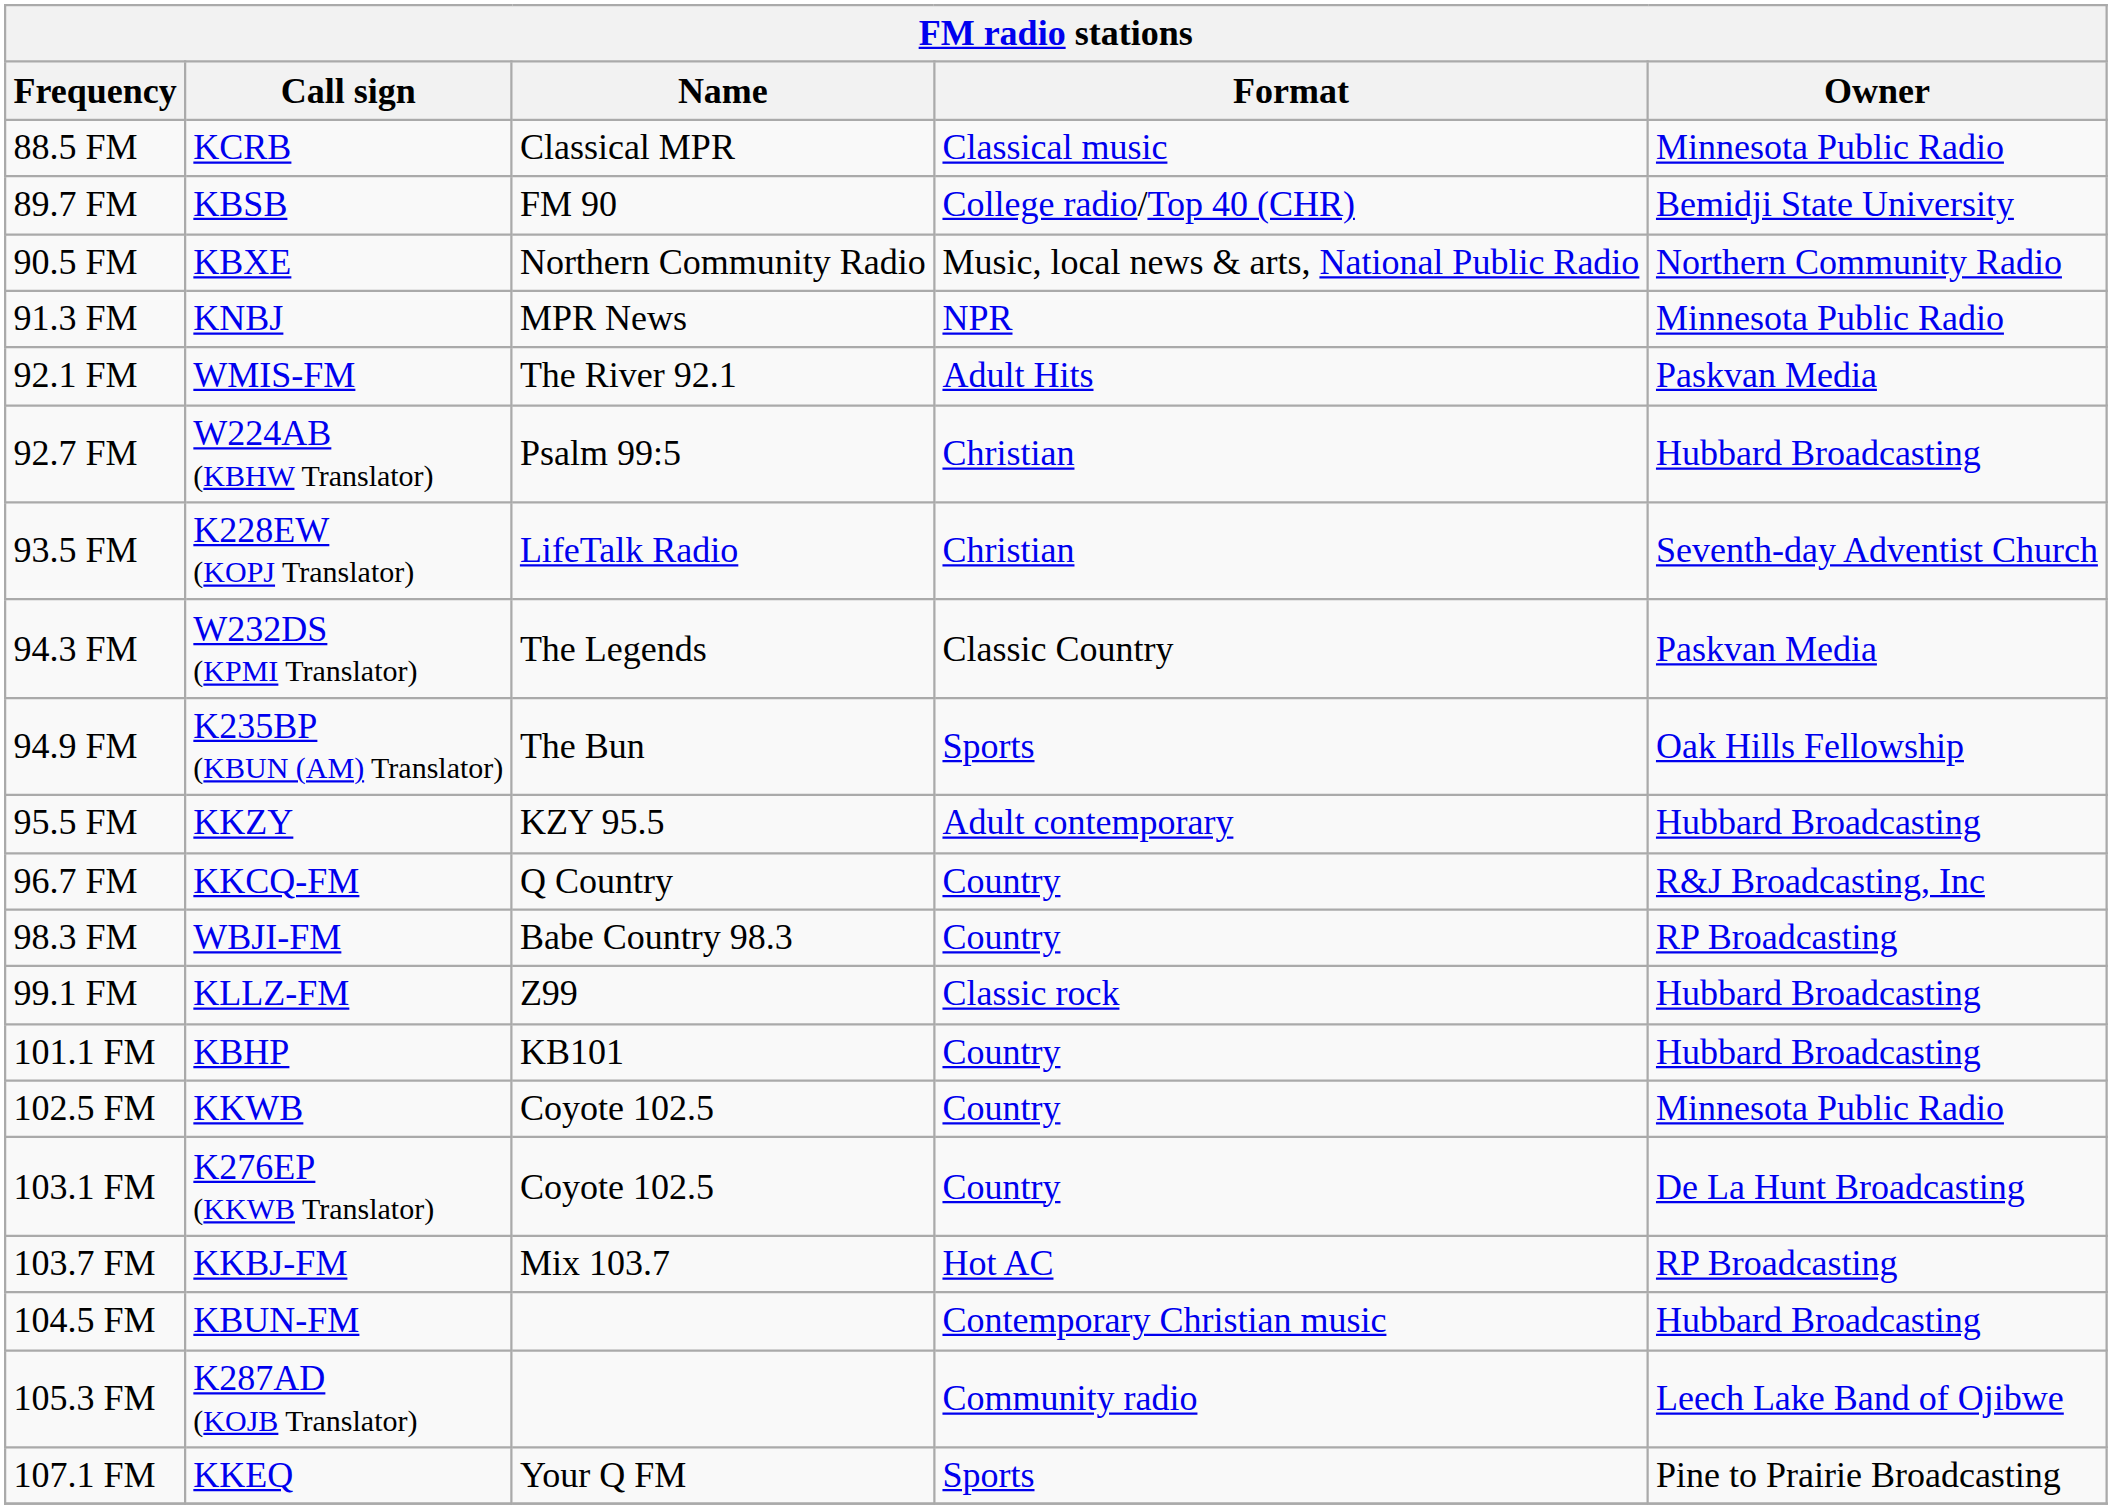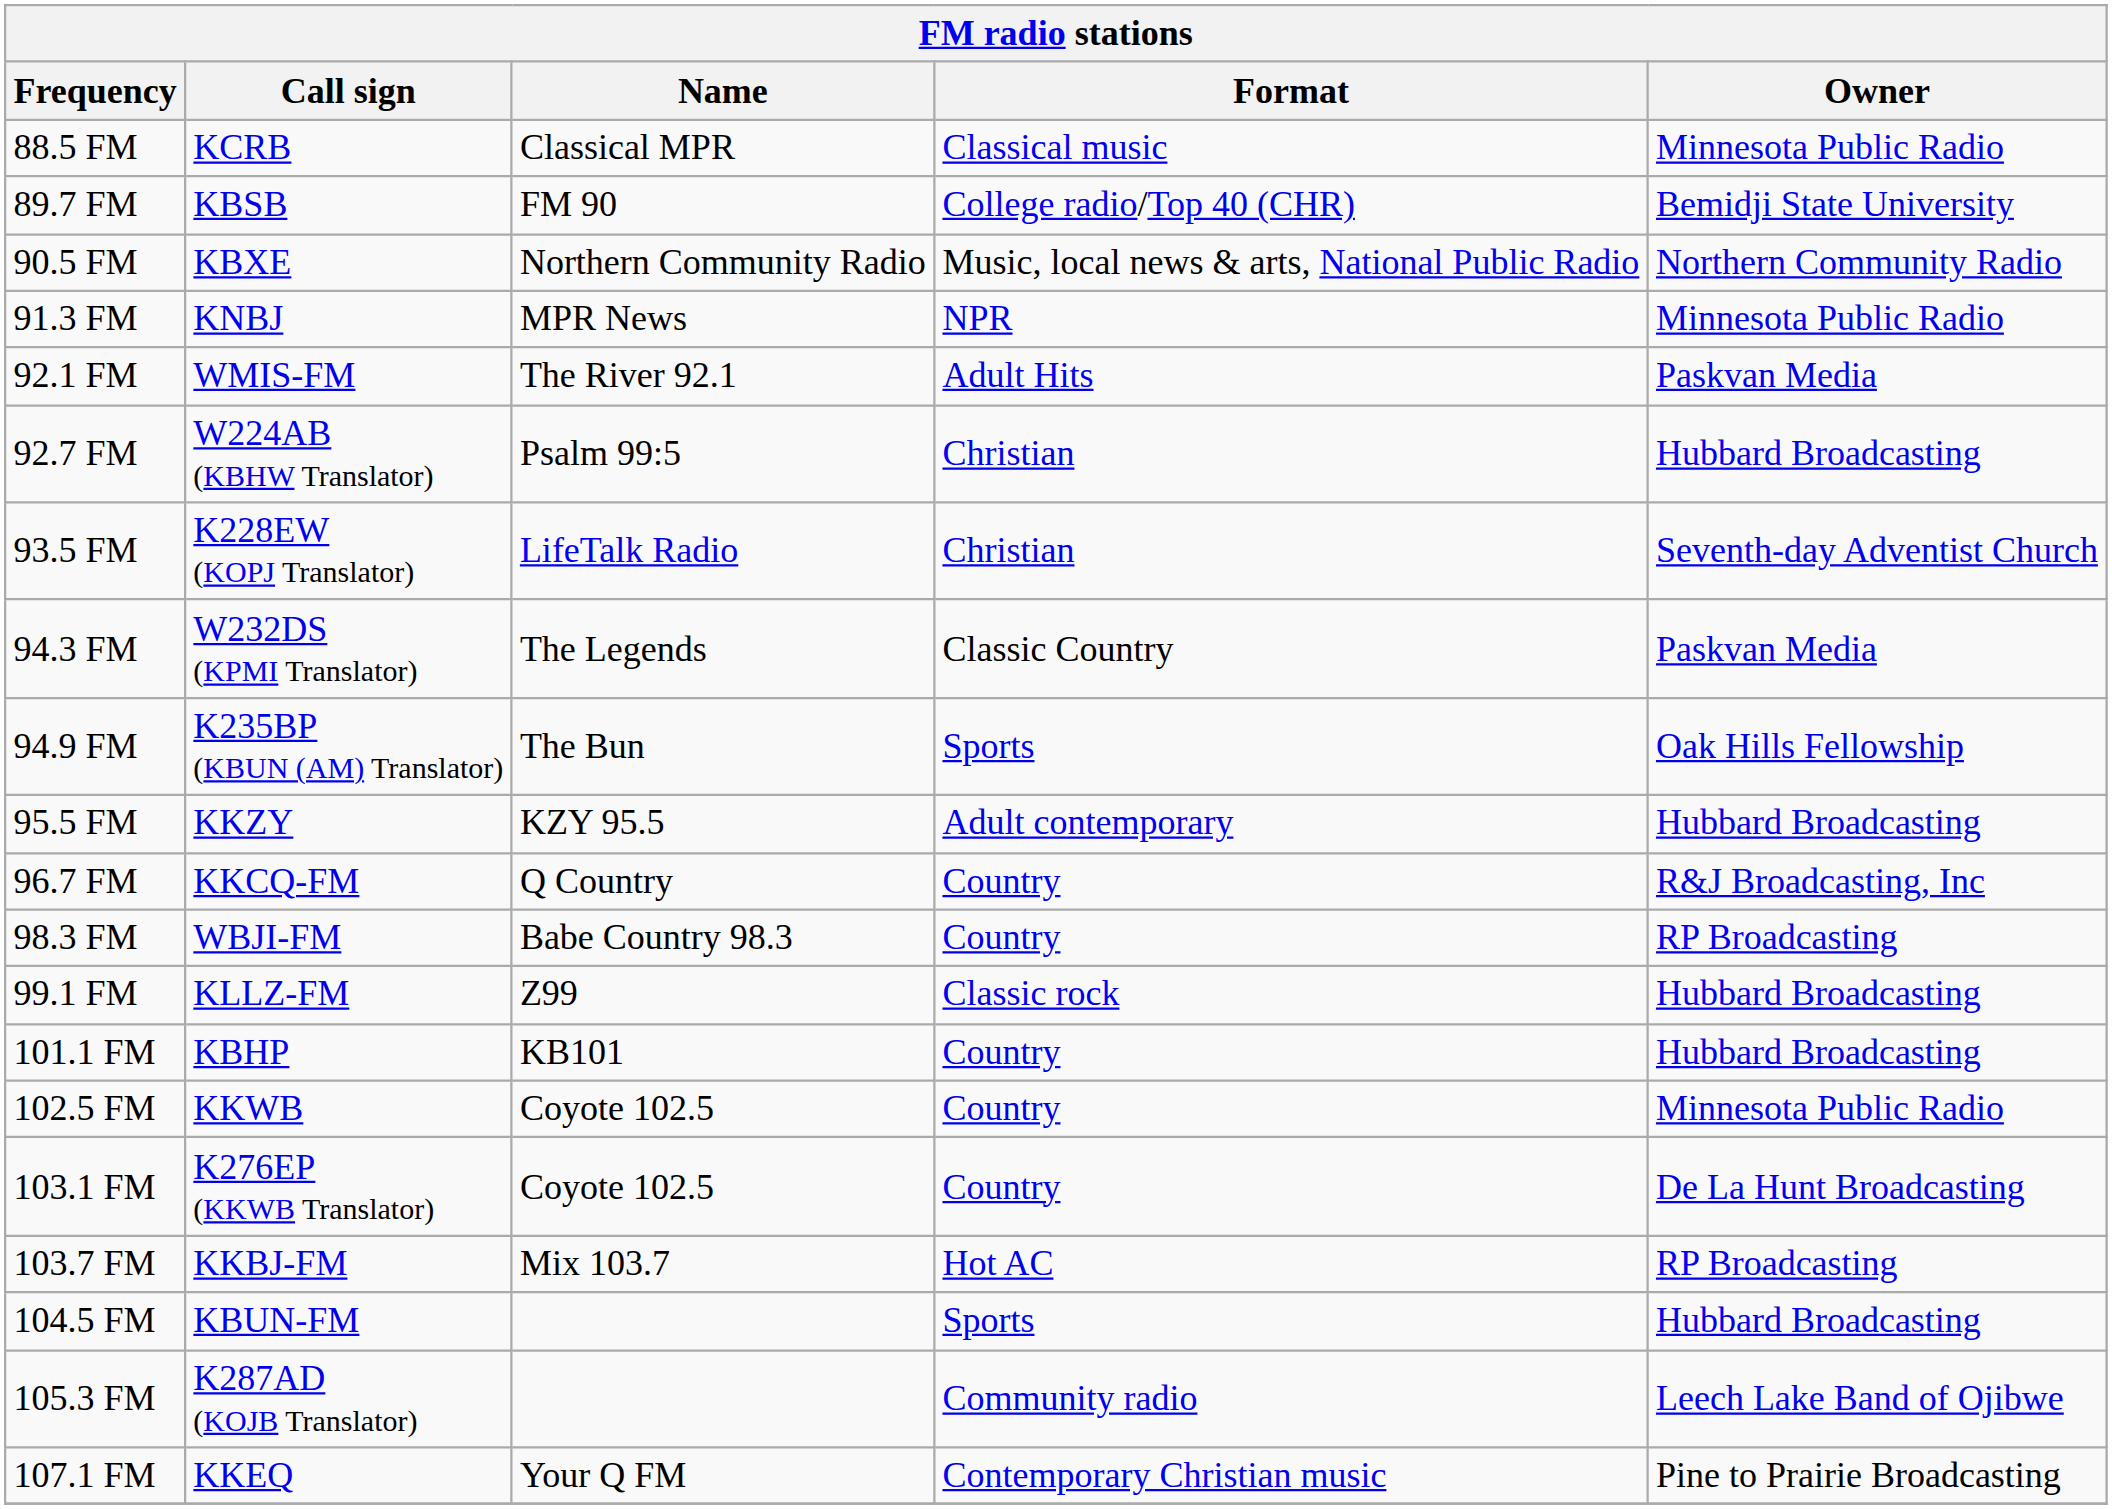104.5 FM | Format: Contemporary Christian music -> Sports
107.1 FM | Format: Sports -> Contemporary Christian music
